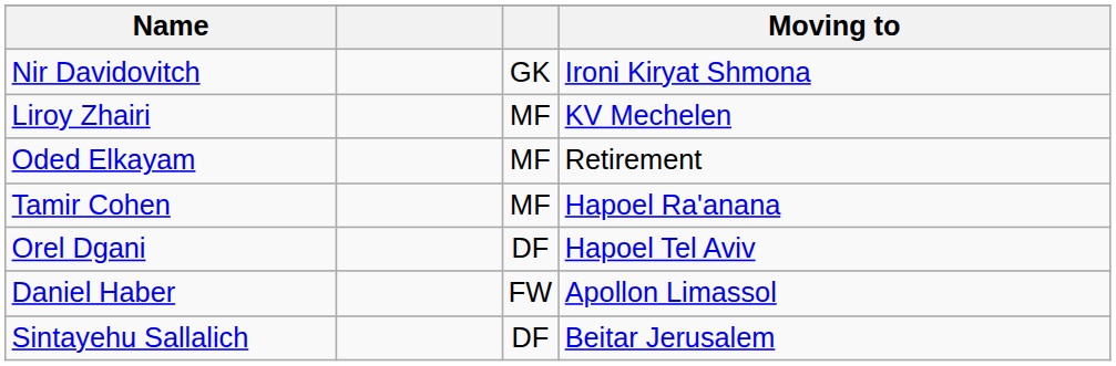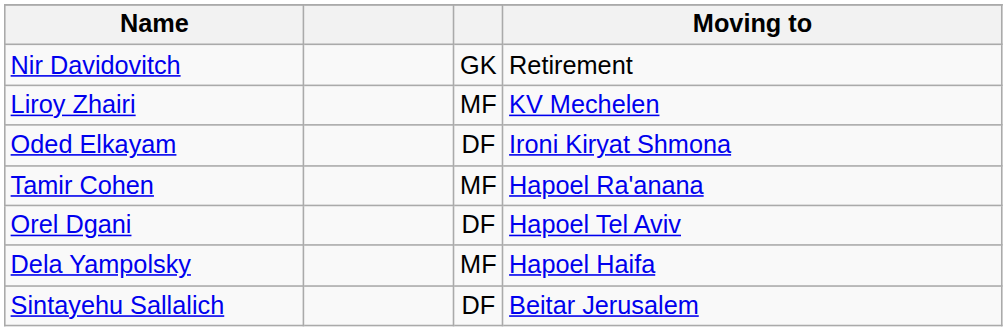Nir Davidovitch | Moving to: Ironi Kiryat Shmona -> Retirement
Oded Elkayam | column 3: MF -> DF
Oded Elkayam | Moving to: Retirement -> Ironi Kiryat Shmona
- row: Daniel Haber | FW | Apollon Limassol
+ row: Dela Yampolsky | MF | Hapoel Haifa
